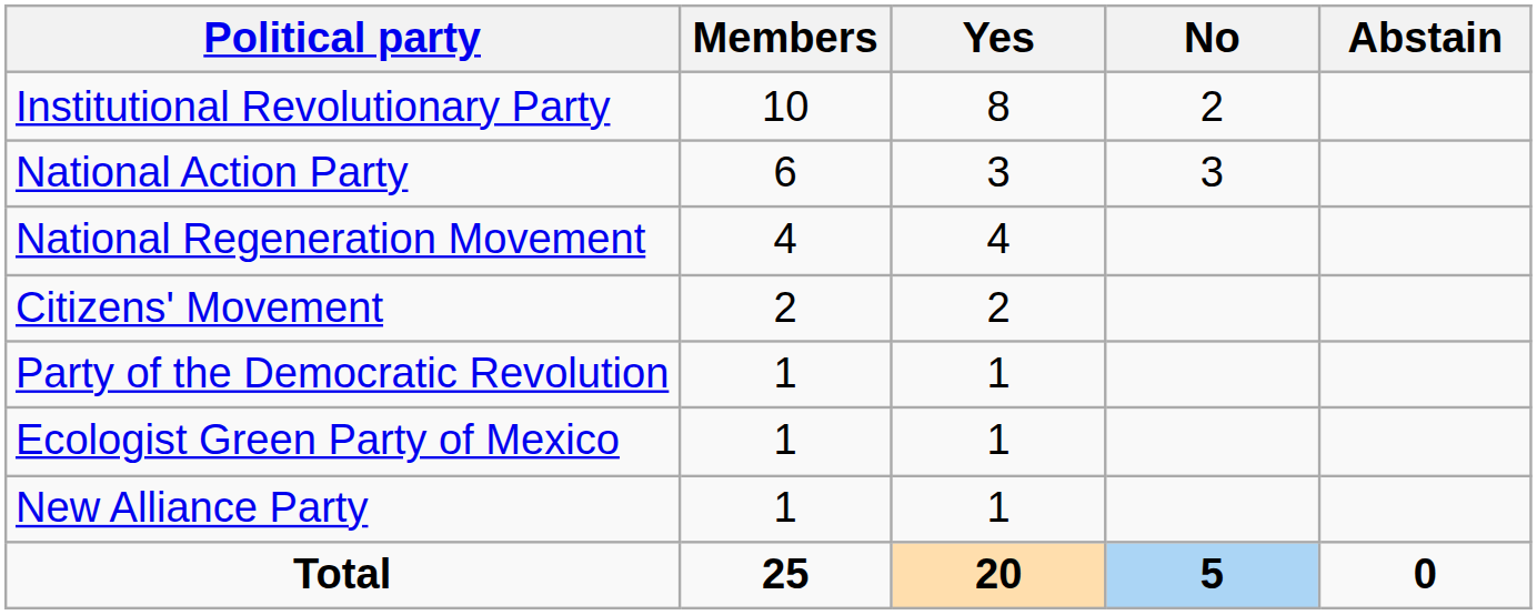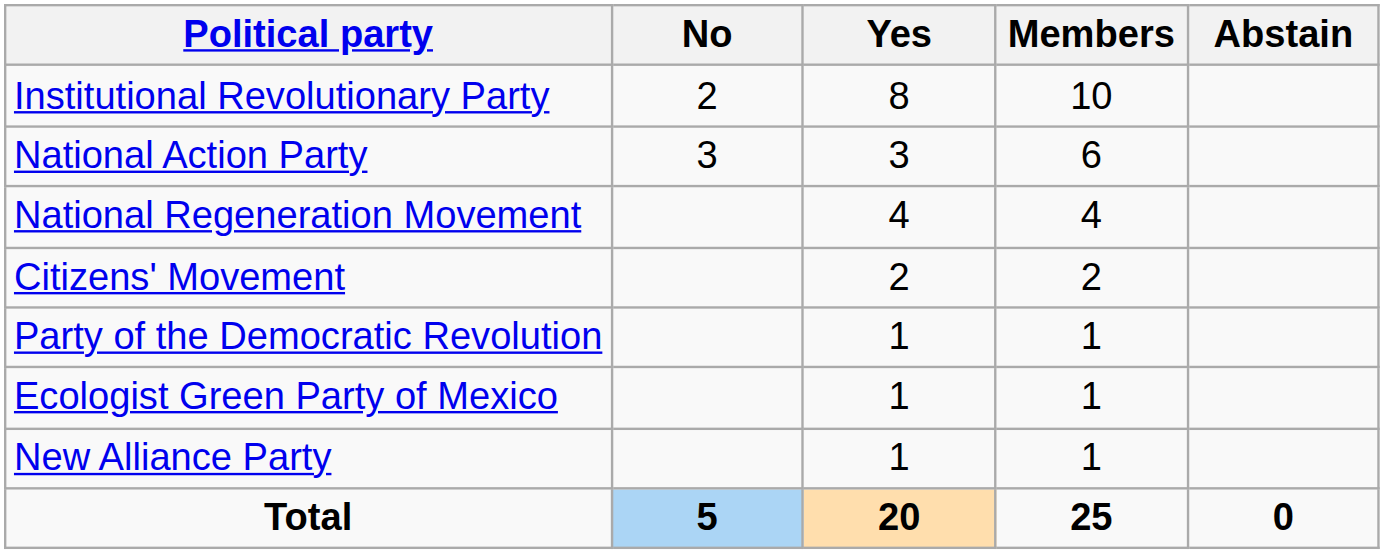columns swapped: Members <-> No
